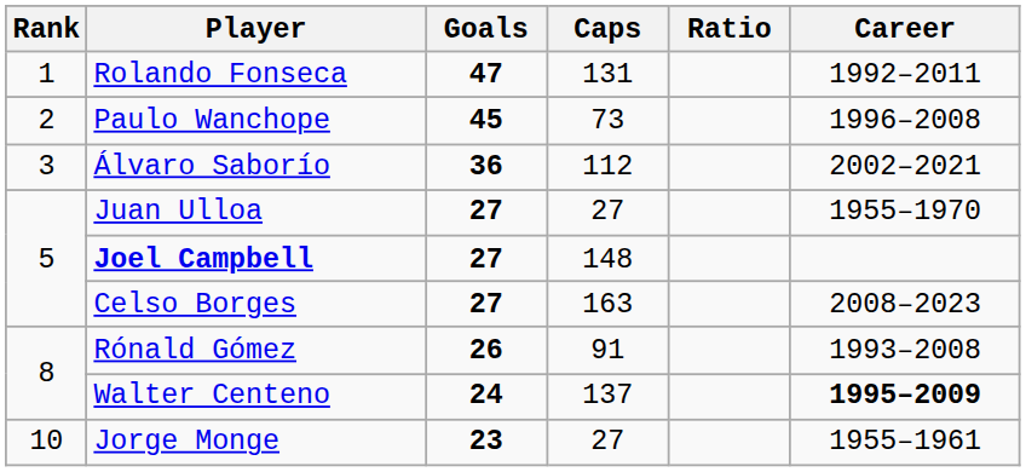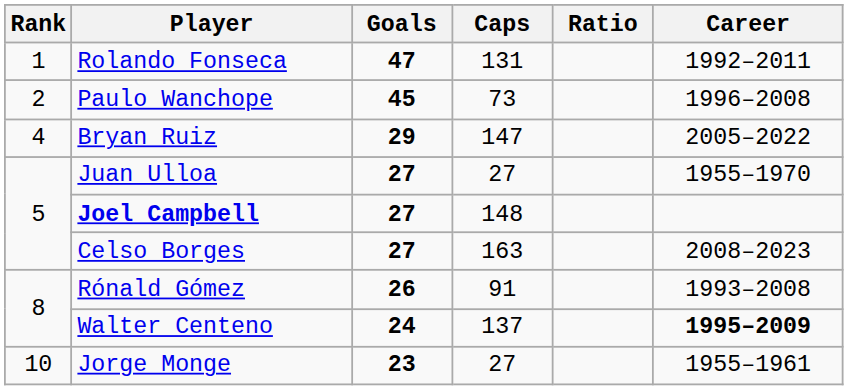- row: 3 | Álvaro Saborío | 36 | 112 | 2002–2021
+ row: 4 | Bryan Ruiz | 29 | 147 | 2005–2022
